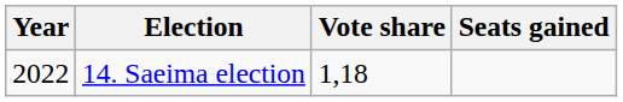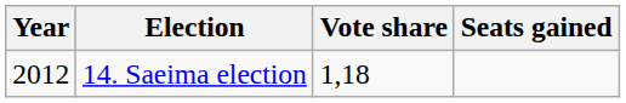14. Saeima election | Year: 2022 -> 2012
